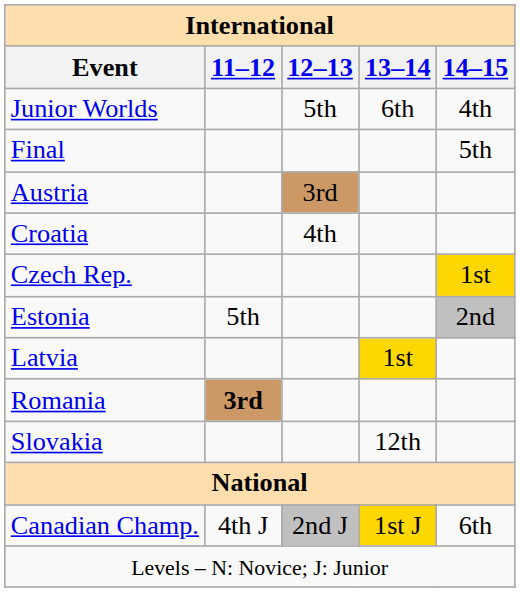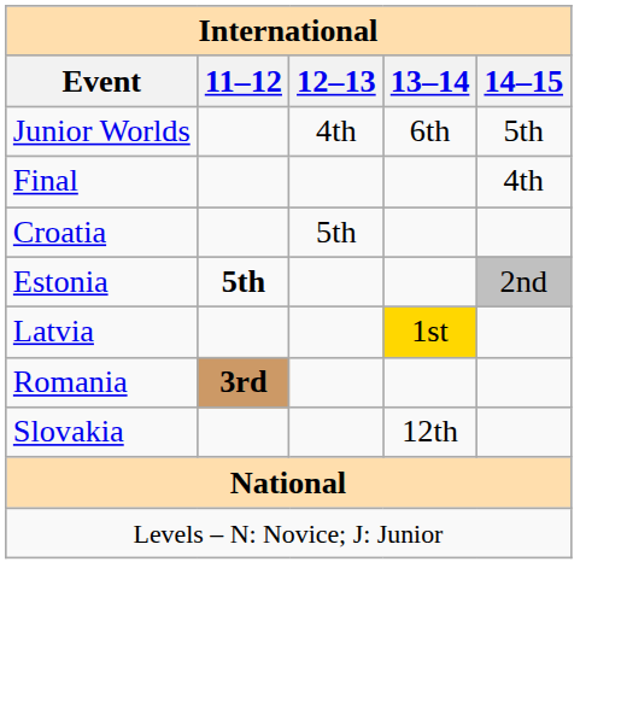Junior Worlds | 12–13: 5th -> 4th
Junior Worlds | 14–15: 4th -> 5th
Final | 14–15: 5th -> 4th
- row: Austria | 3rd
Croatia | 12–13: 4th -> 5th
- row: Czech Rep. | 1st
Estonia | 11–12: normal -> bold
- row: Canadian Champ. | 4th J | 2nd J | 1st J | 6th
